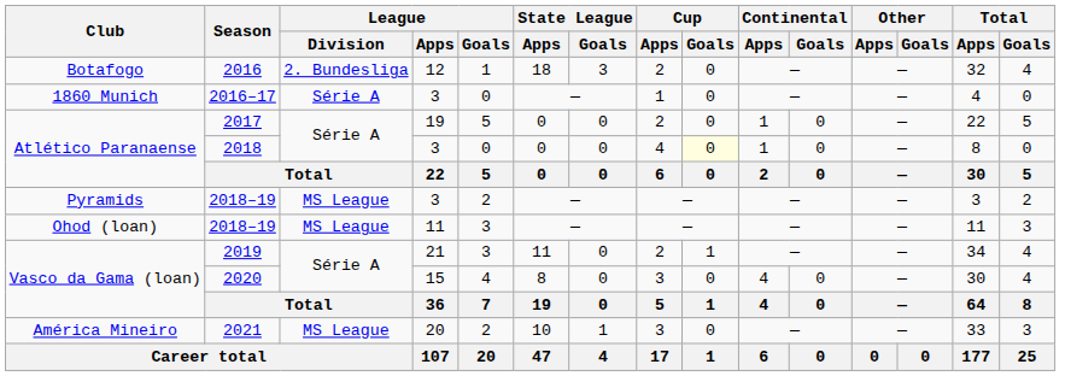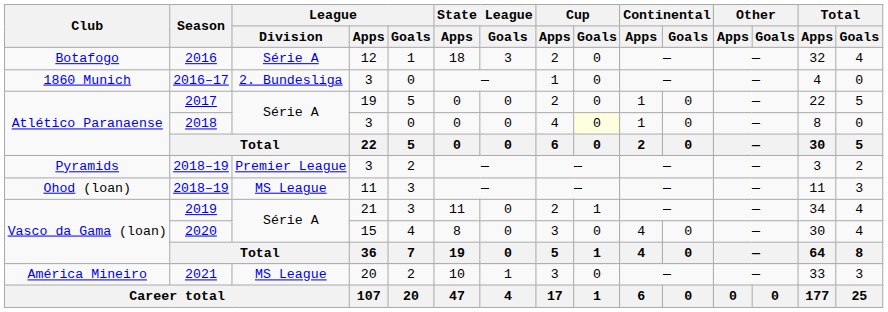2016 | League / Division: 2. Bundesliga -> Série A
2016–17 | League / Division: Série A -> 2. Bundesliga
Pyramids / 2018–19 | League / Division: MS League -> Premier League
